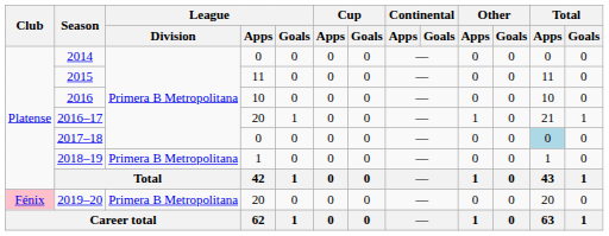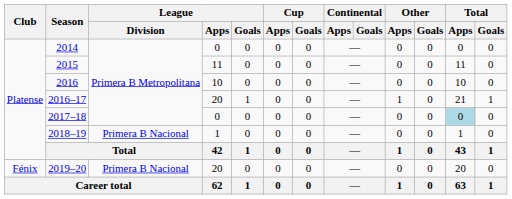2018–19 | League / Division: Primera B Metropolitana -> Primera B Nacional
2019–20 | Club: pink background -> no background
2019–20 | League / Division: Primera B Metropolitana -> Primera B Nacional
